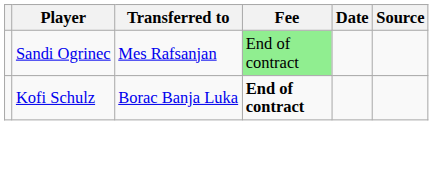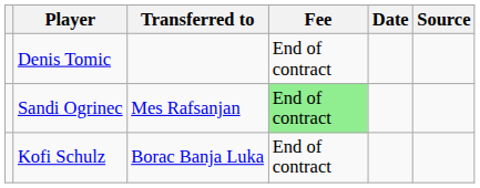+ row: Denis Tomic | End of contract
Kofi Schulz | Fee: bold -> normal
